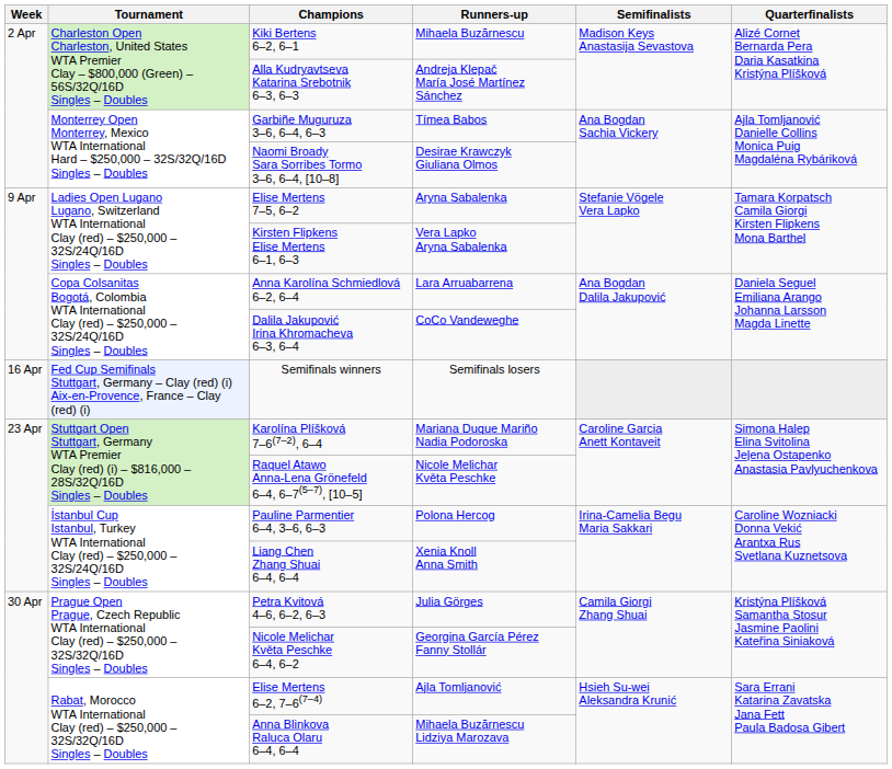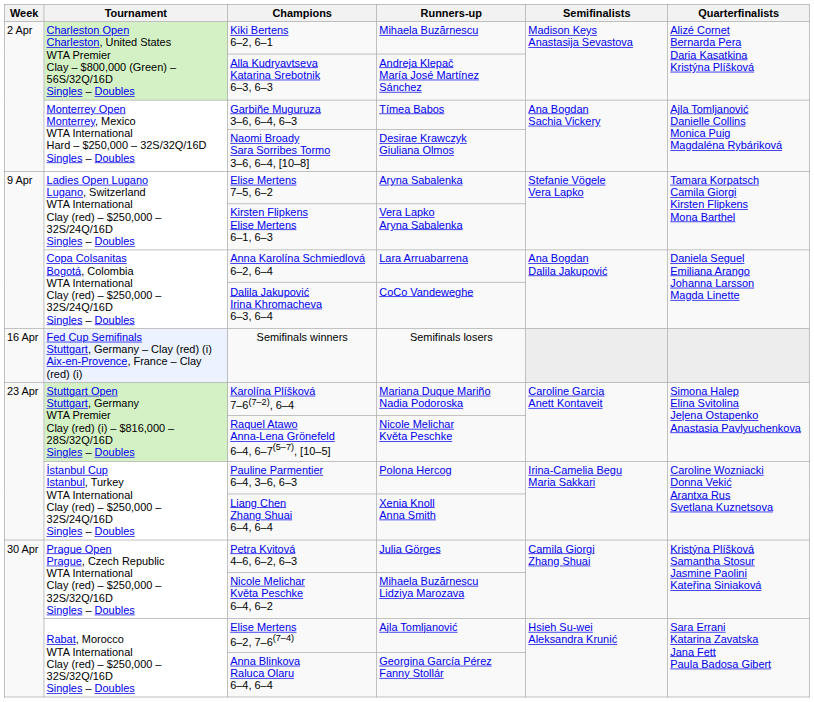Nicole Melichar Květa Peschke 6–4, 6–2 | Runners-up: Georgina García Pérez Fanny Stollár -> Mihaela Buzărnescu Lidziya Marozava
Anna Blinkova Raluca Olaru 6–4, 6–4 | Runners-up: Mihaela Buzărnescu Lidziya Marozava -> Georgina García Pérez Fanny Stollár
